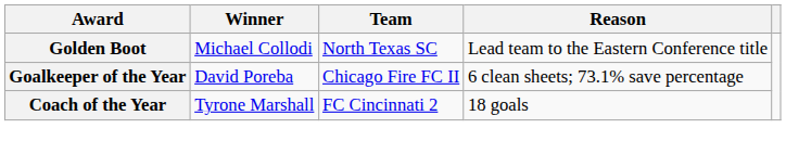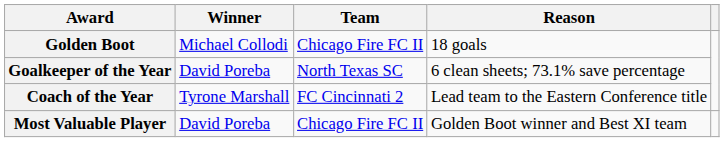Golden Boot | Team: North Texas SC -> Chicago Fire FC II
Golden Boot | Reason: Lead team to the Eastern Conference title -> 18 goals
Goalkeeper of the Year | Team: Chicago Fire FC II -> North Texas SC
Coach of the Year | Reason: 18 goals -> Lead team to the Eastern Conference title
+ row: Most Valuable Player | David Poreba | Chicago Fire FC II | Golden Boot winner and Best XI team
